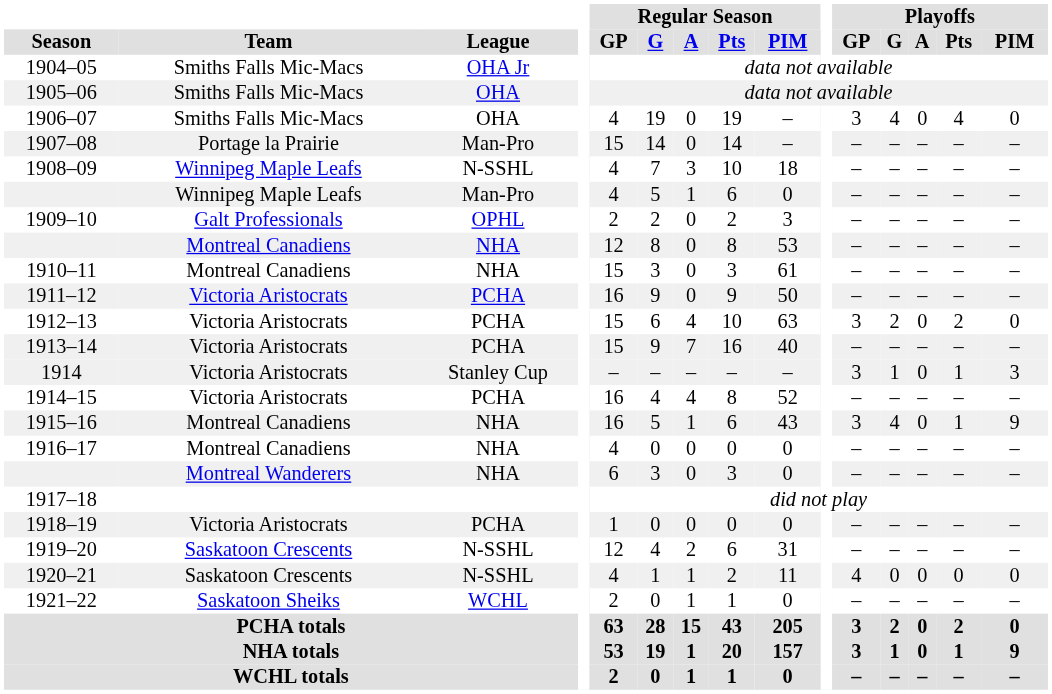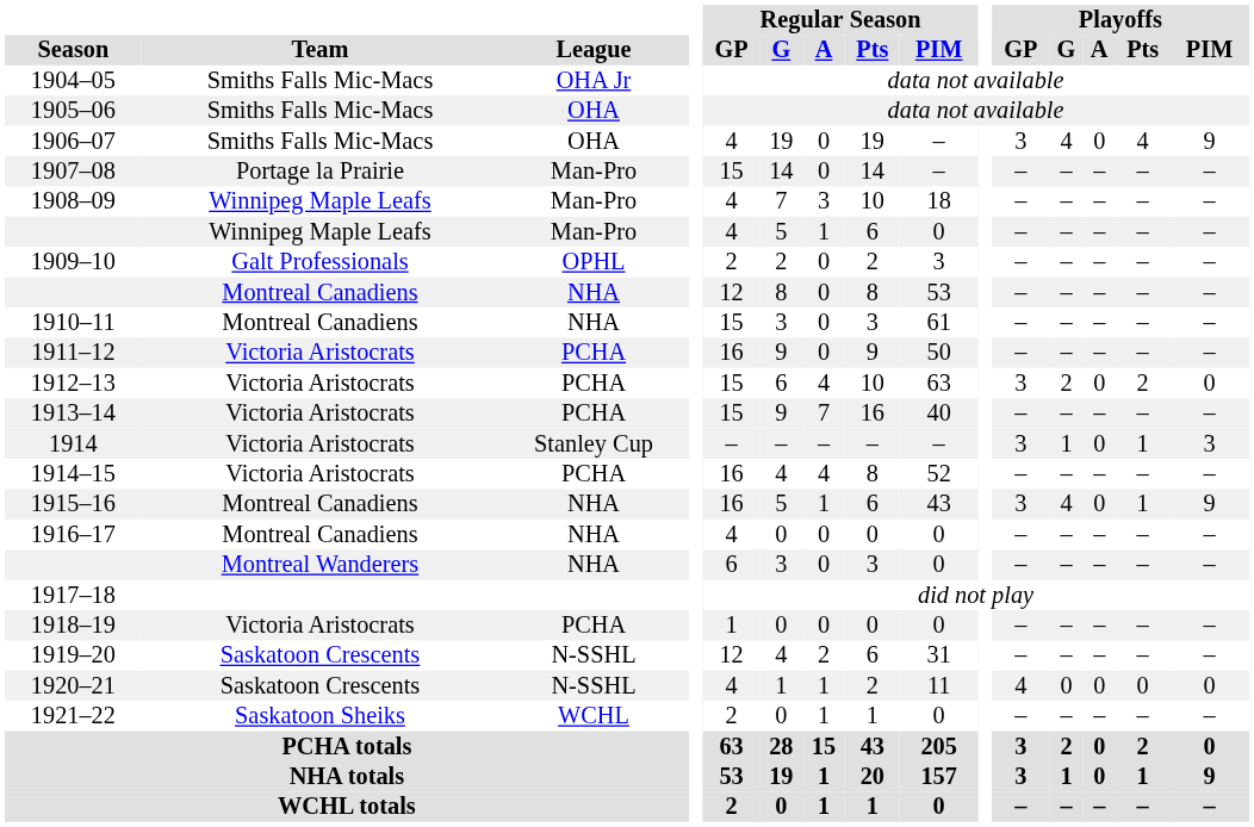1906–07 | Playoffs / PIM: 0 -> 9
1908–09 | League: N-SSHL -> Man-Pro
